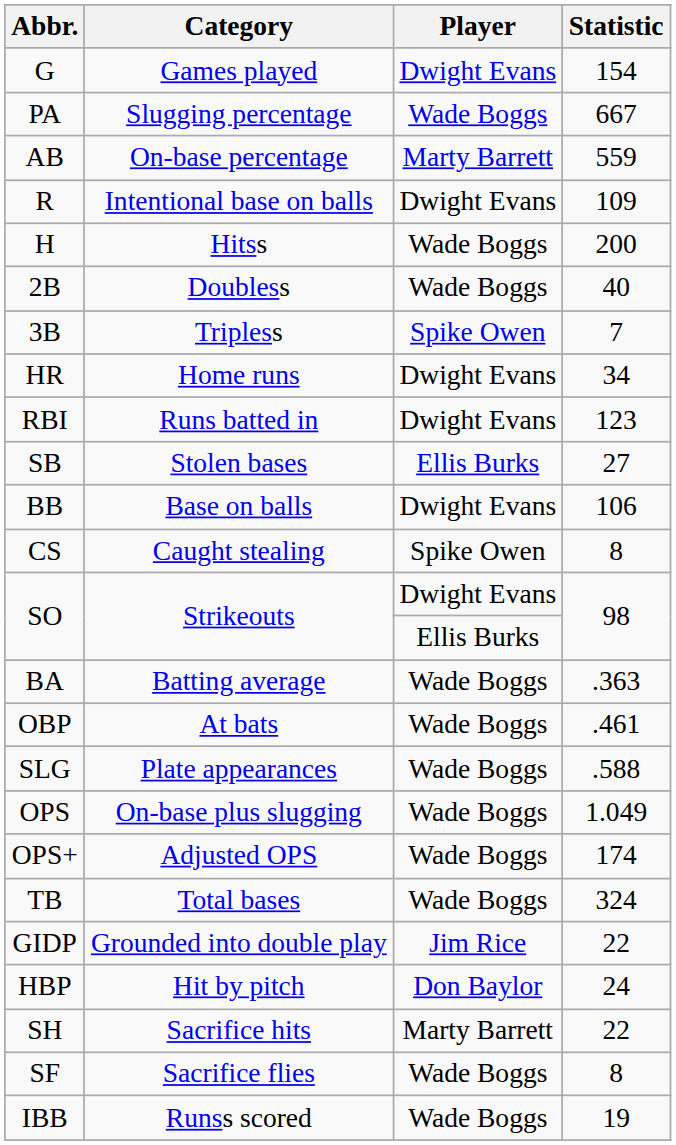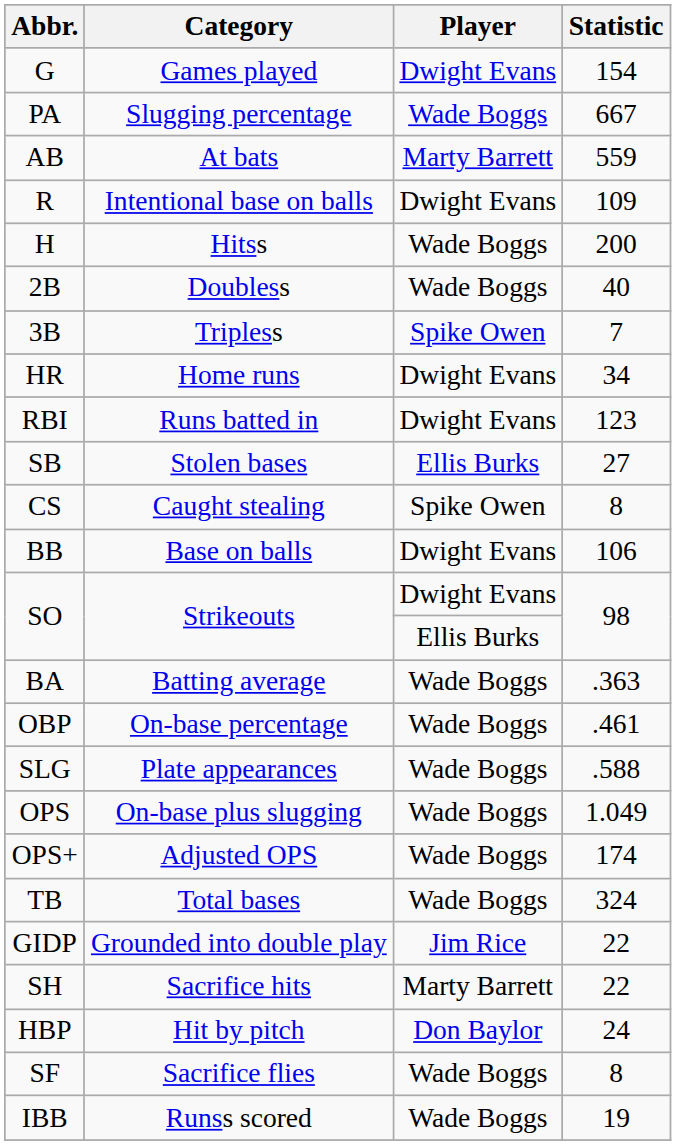AB | Category: On-base percentage -> At bats
rows swapped: CS <-> BB
OBP | Category: At bats -> On-base percentage
rows swapped: HBP <-> SH
